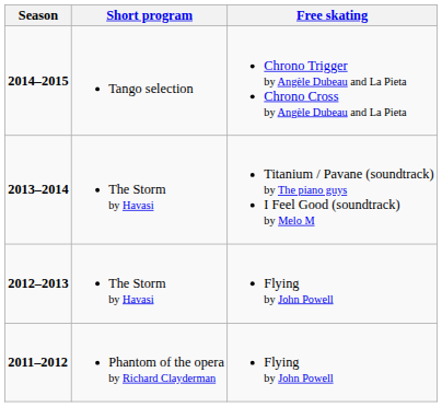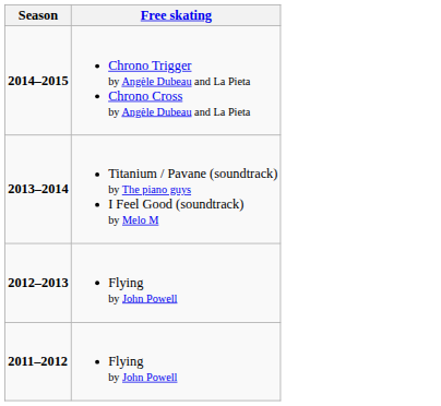- column: Short program | Tango selection | The Storm by Havasi | The Storm by Havasi | Phantom of the opera by Richard Clayderman
